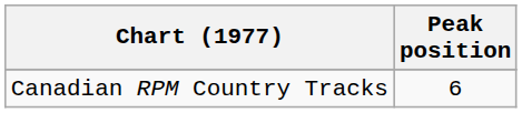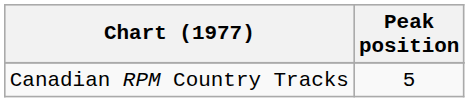Canadian RPM Country Tracks | Peak position: 6 -> 5
